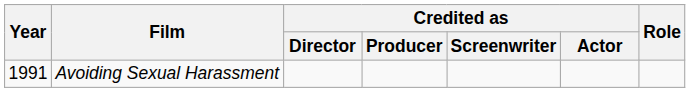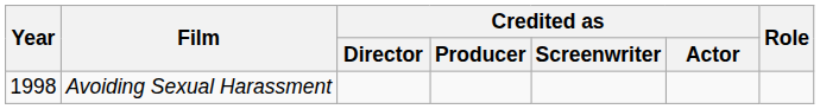Avoiding Sexual Harassment | Year: 1991 -> 1998
